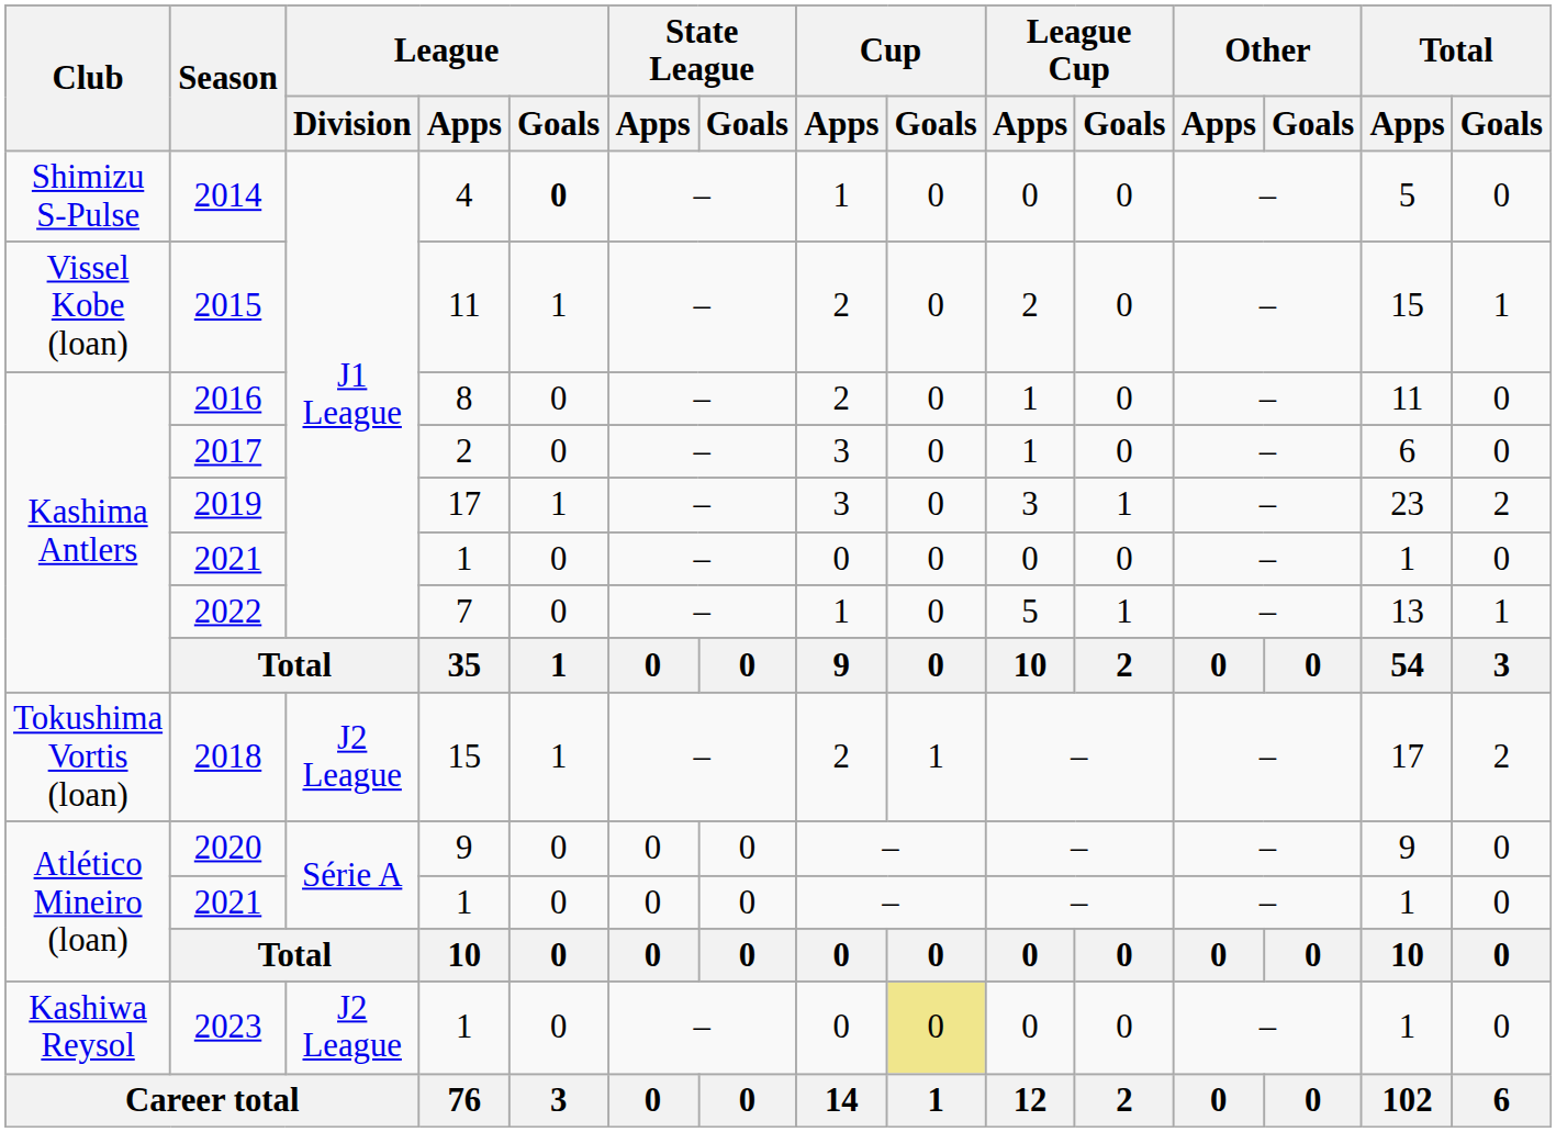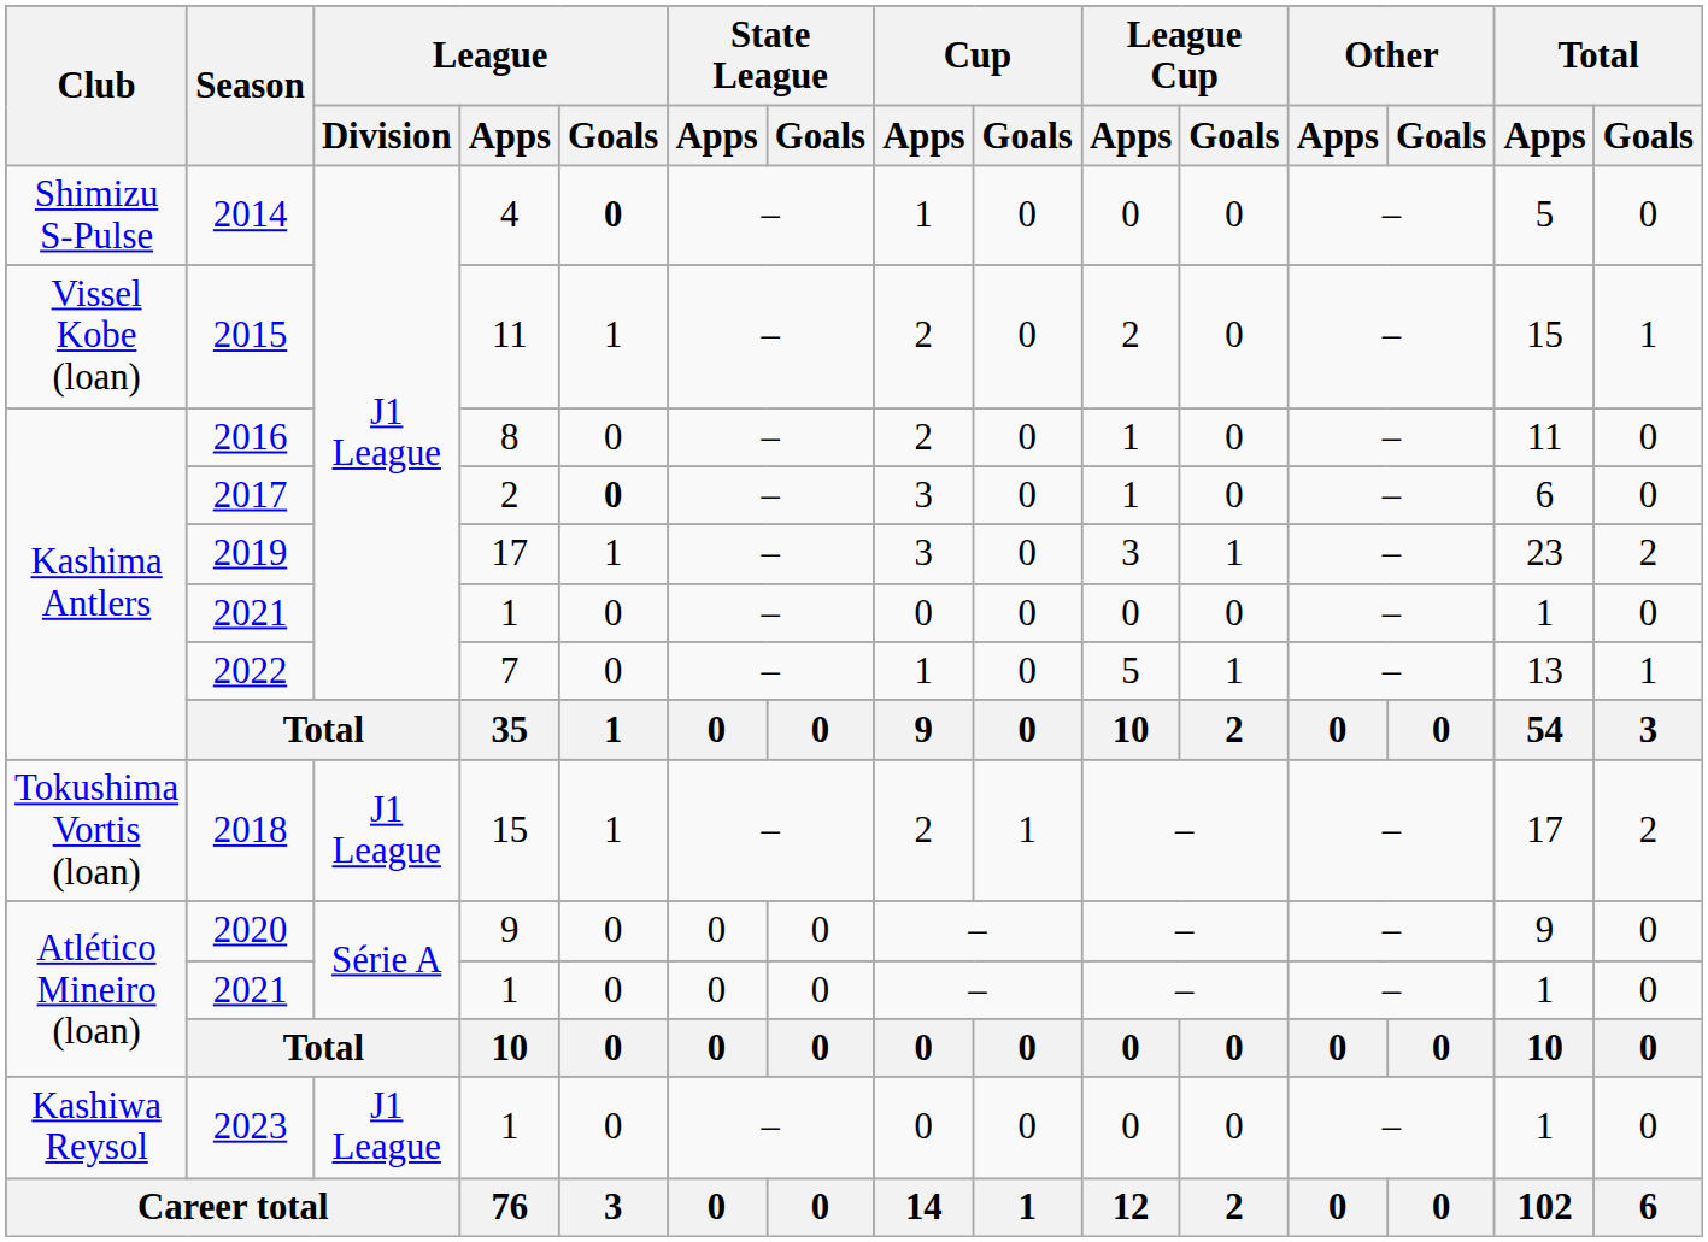2017 | League / Goals: normal -> bold
2018 | League / Division: J2 League -> J1 League
2023 | League / Division: J2 League -> J1 League
2023 | Cup / Goals: khaki background -> no background
